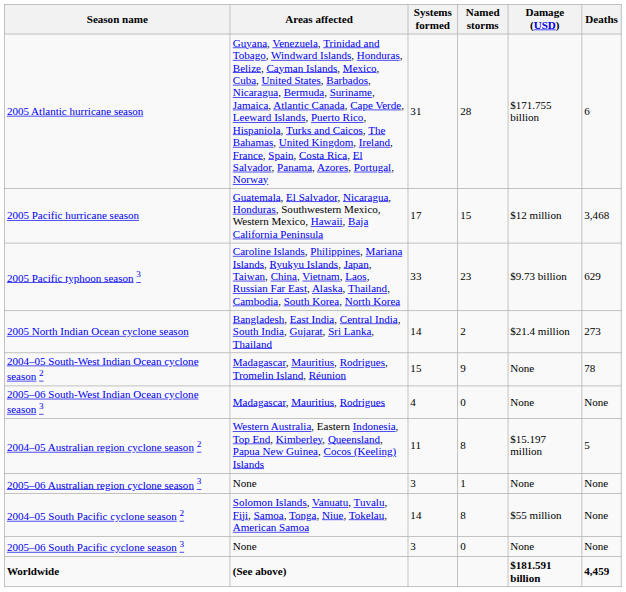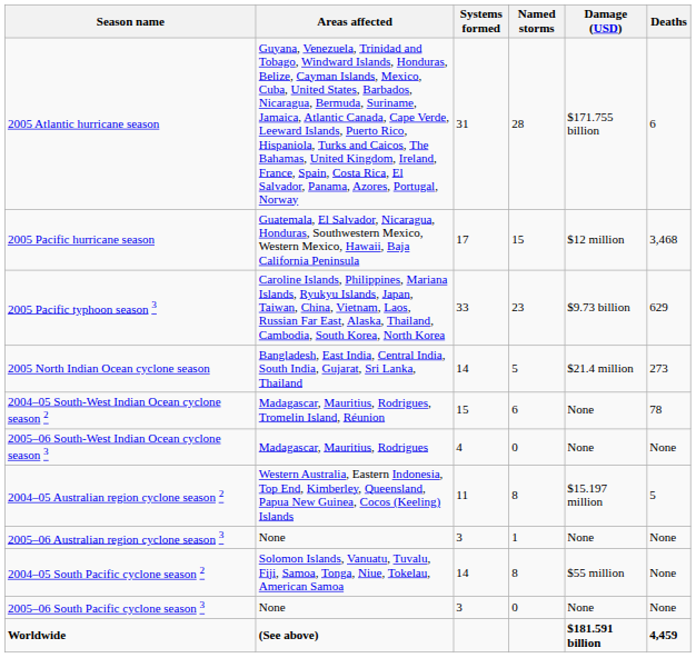2005 North Indian Ocean cyclone season | Named storms: 2 -> 5
2004–05 South-West Indian Ocean cyclone season 2 | Named storms: 9 -> 6
